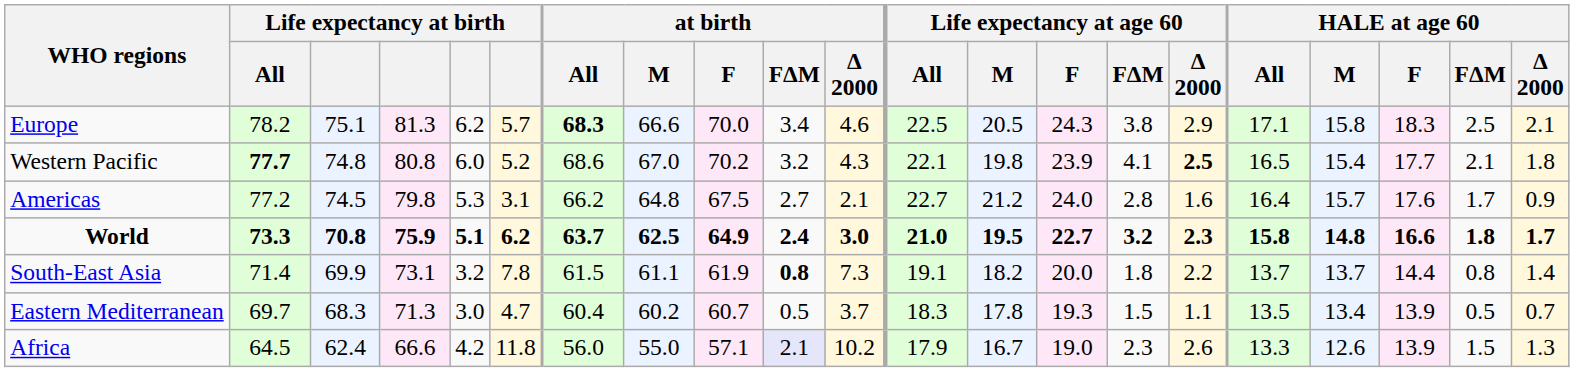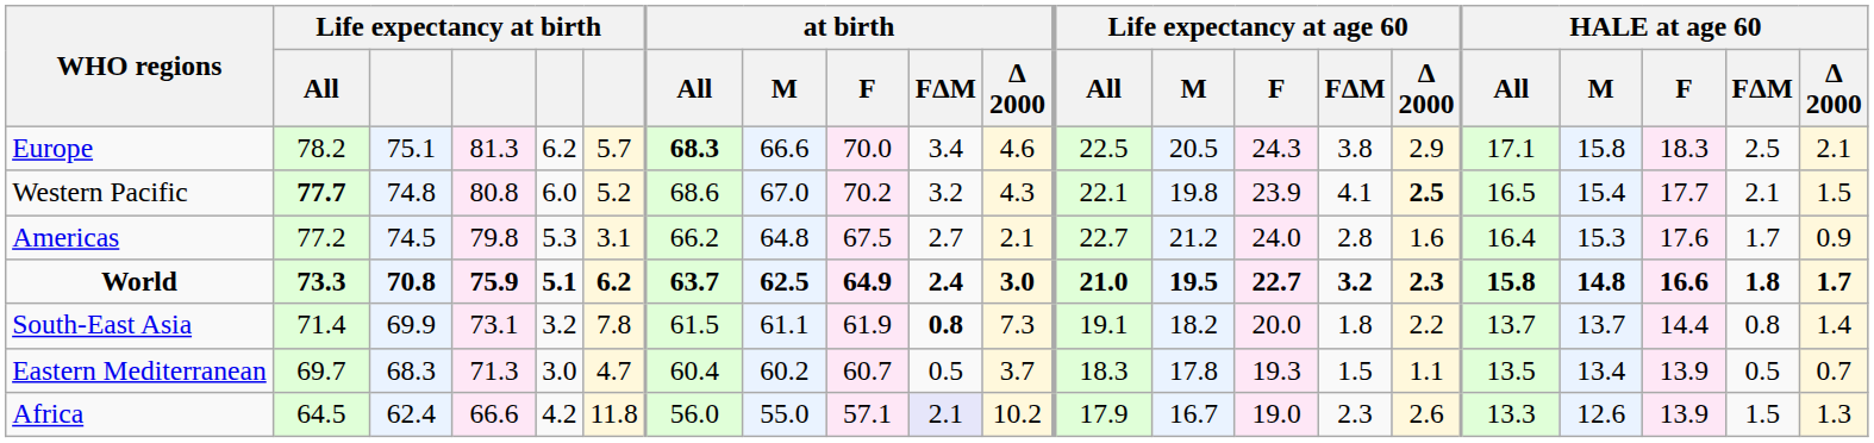Western Pacific | HALE at age 60 / Δ 2000: 1.8 -> 1.5
Americas | HALE at age 60 / M: 15.7 -> 15.3
